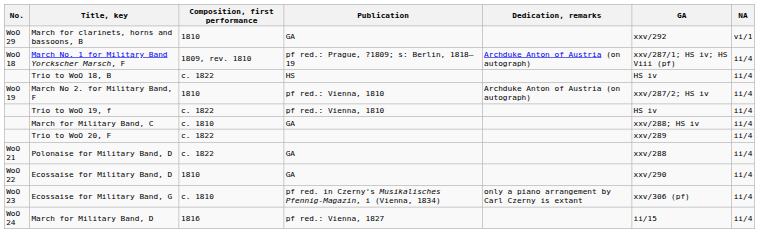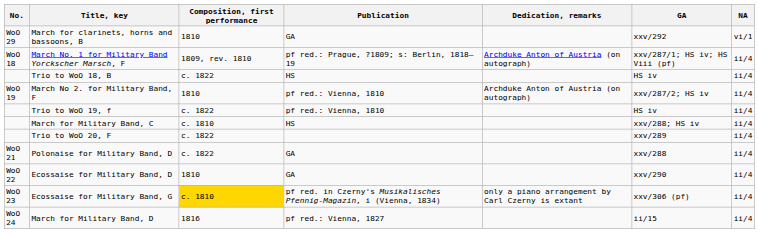March for Military Band, C | Publication: GA -> HS
Ecossaise for Military Band, G | Composition, first performance: no background -> gold background
